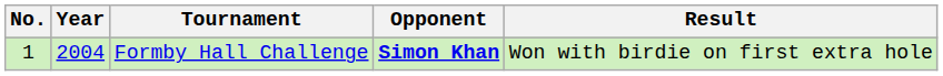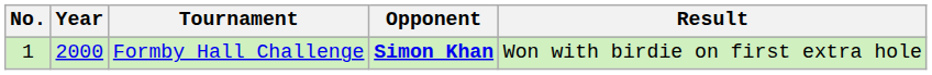Formby Hall Challenge | Year: 2004 -> 2000
